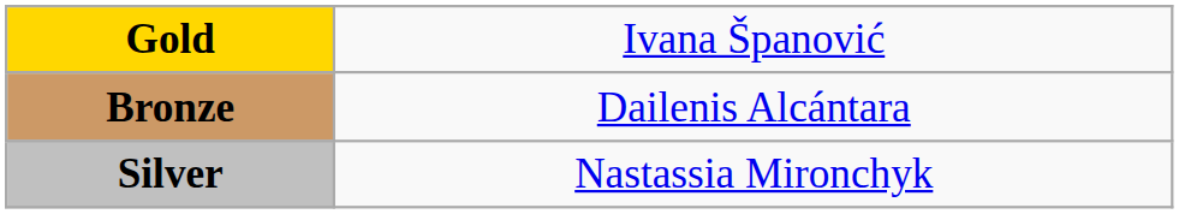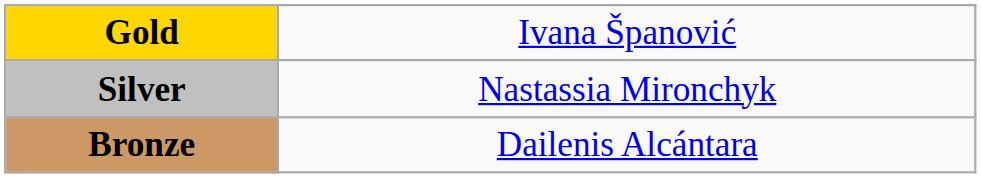rows swapped: Silver <-> Bronze
